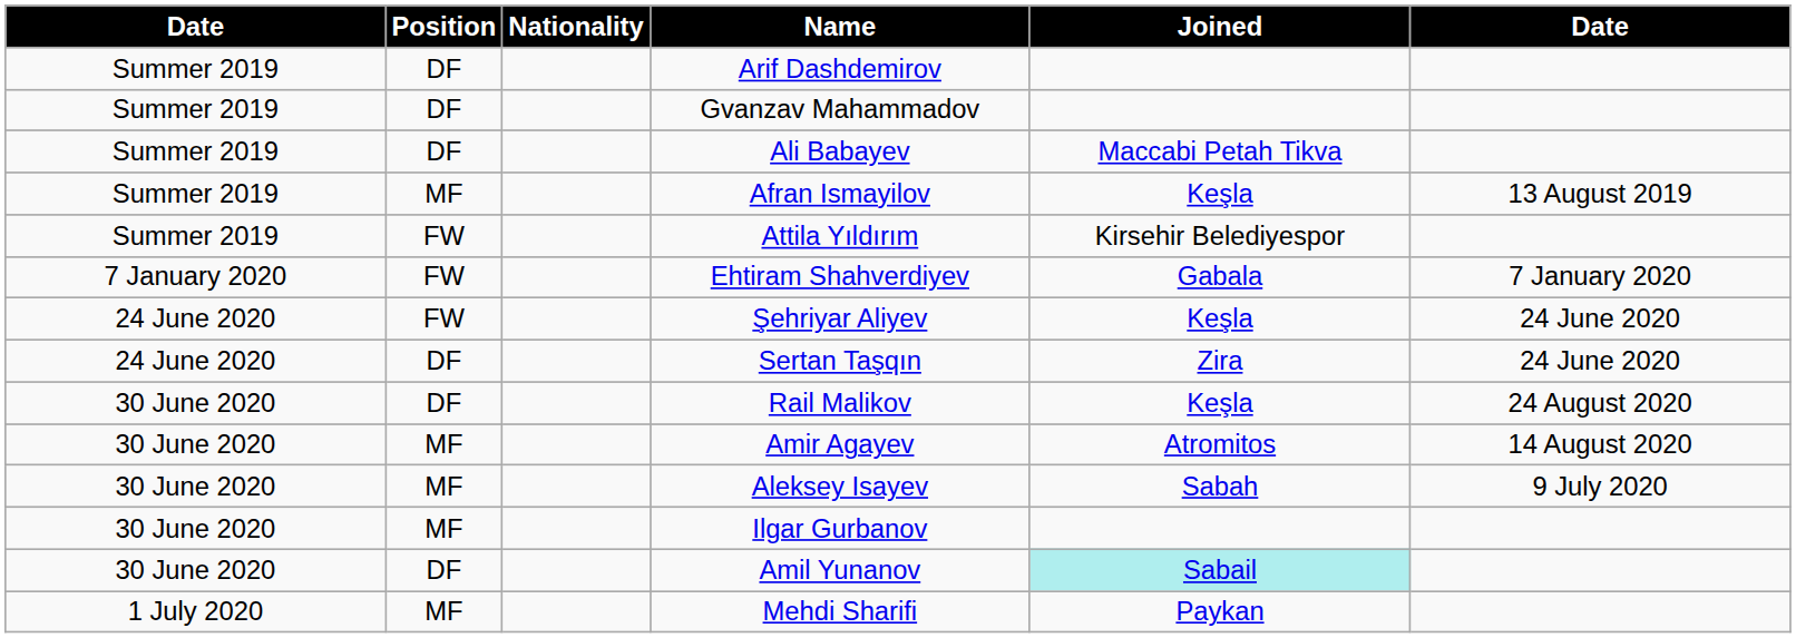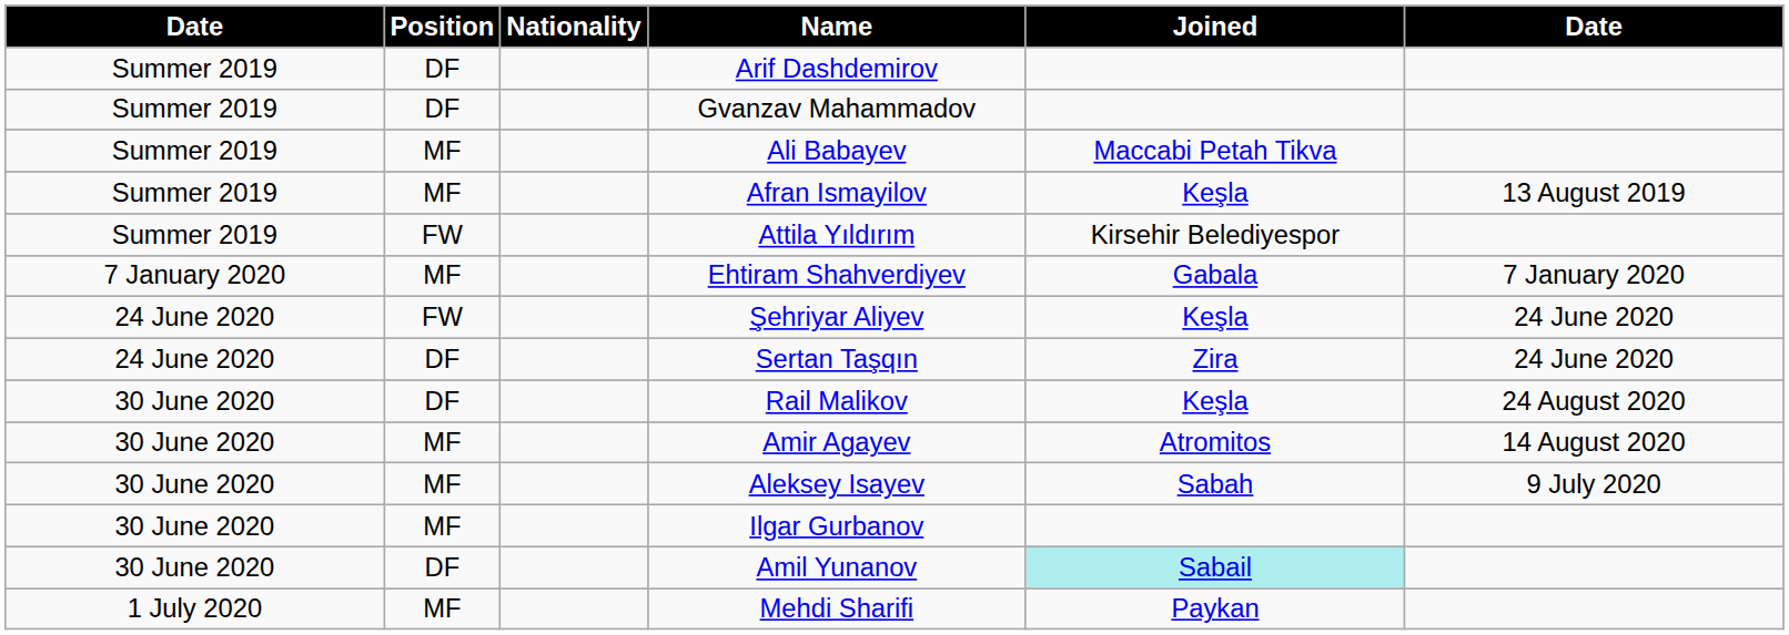Ali Babayev | Position: DF -> MF
Ehtiram Shahverdiyev | Position: FW -> MF
